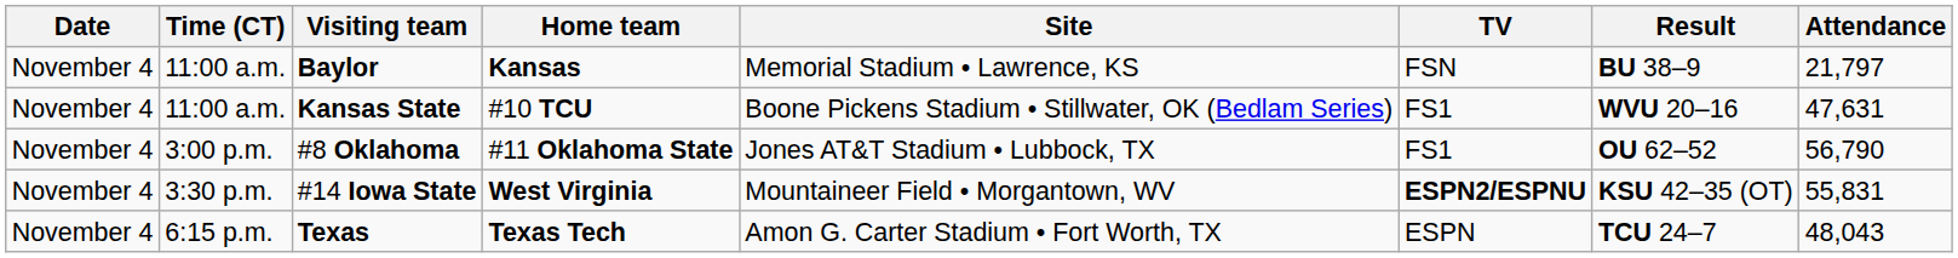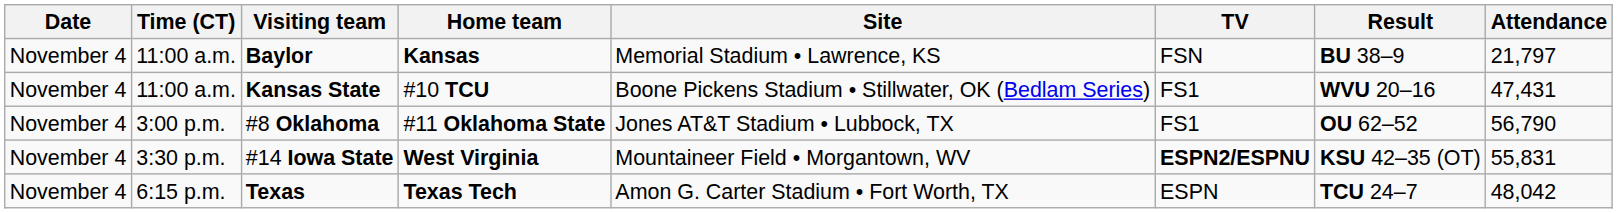Kansas State | Attendance: 47,631 -> 47,431
Texas | Attendance: 48,043 -> 48,042
